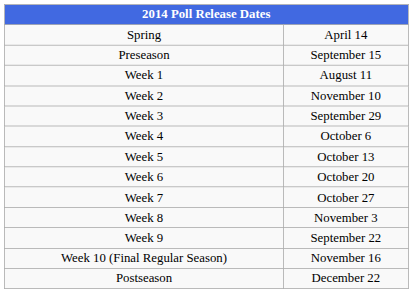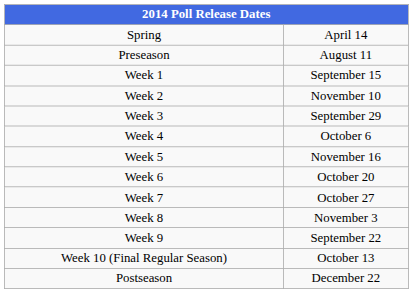Preseason | column 2: September 15 -> August 11
Week 1 | column 2: August 11 -> September 15
Week 5 | column 2: October 13 -> November 16
Week 10 (Final Regular Season) | column 2: November 16 -> October 13
